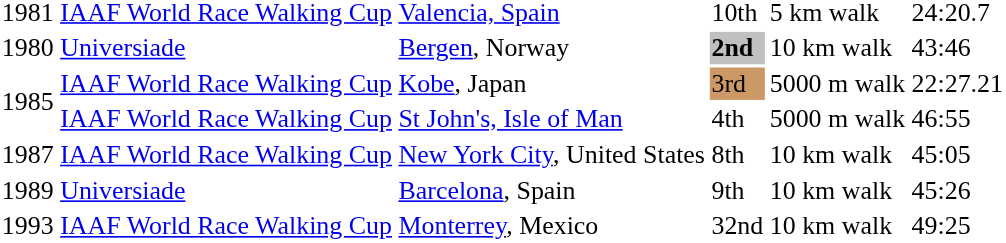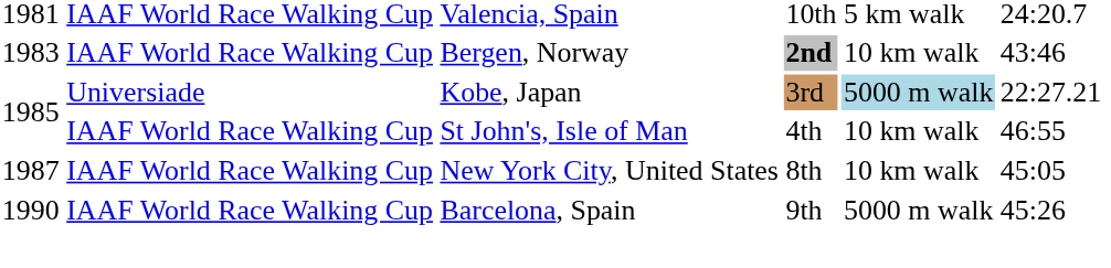Bergen, Norway | column 1: 1980 -> 1983
Bergen, Norway | column 2: Universiade -> IAAF World Race Walking Cup
Kobe, Japan | column 2: IAAF World Race Walking Cup -> Universiade
Kobe, Japan | column 5: no background -> lightblue background
St John's, Isle of Man | column 5: 5000 m walk -> 10 km walk
Barcelona, Spain | column 1: 1989 -> 1990
Barcelona, Spain | column 2: Universiade -> IAAF World Race Walking Cup
Barcelona, Spain | column 5: 10 km walk -> 5000 m walk
- row: 1993 | IAAF World Race Walking Cup | Monterrey, Mexico | 32nd | 10 km walk | 49:25
